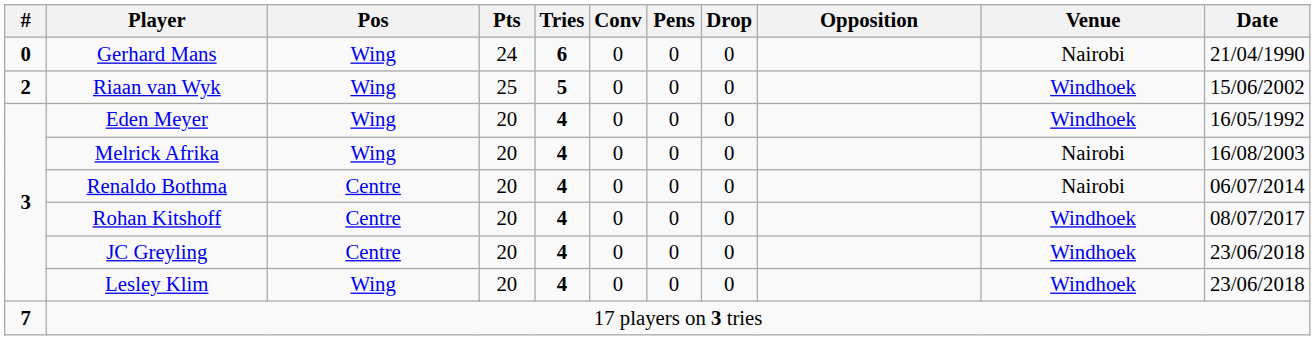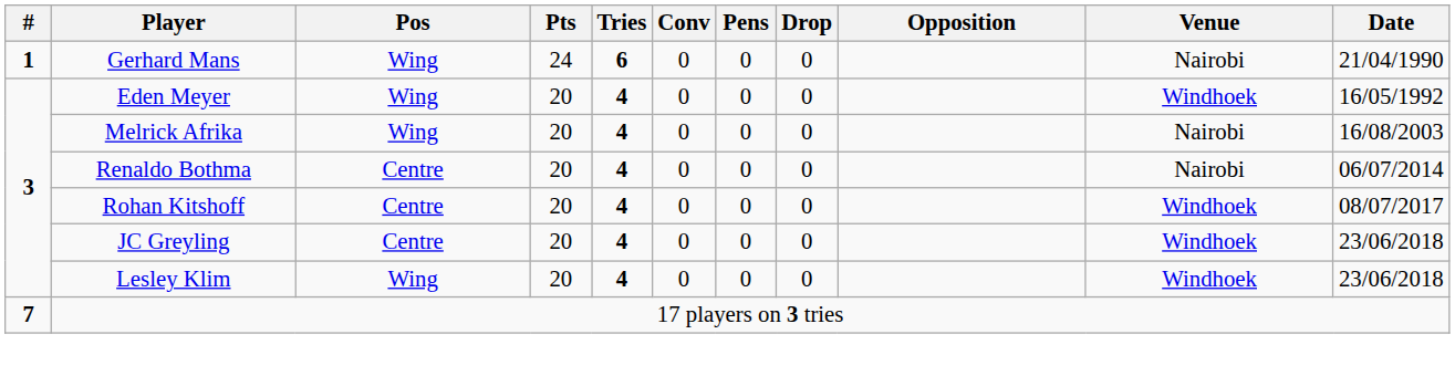Gerhard Mans | #: 0 -> 1
- row: 2 | Riaan van Wyk | Wing | 25 | 5 | 0 | 0 | 0 | Windhoek | 15/06/2002
